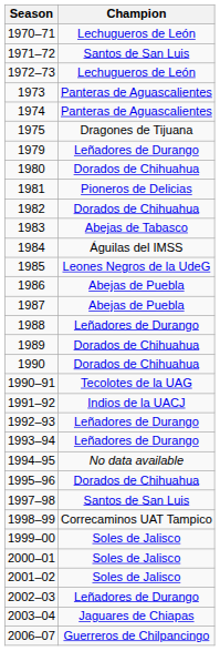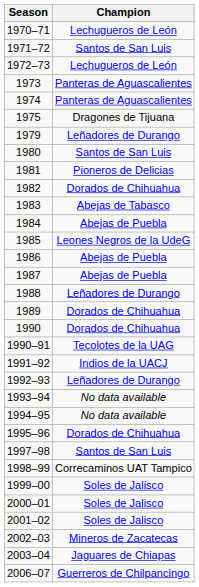1980 | Champion: Dorados de Chihuahua -> Santos de San Luis
1984 | Champion: Águilas del IMSS -> Abejas de Puebla
1993–94 | Champion: Leñadores de Durango -> No data available
2002–03 | Champion: Leñadores de Durango -> Mineros de Zacatecas
